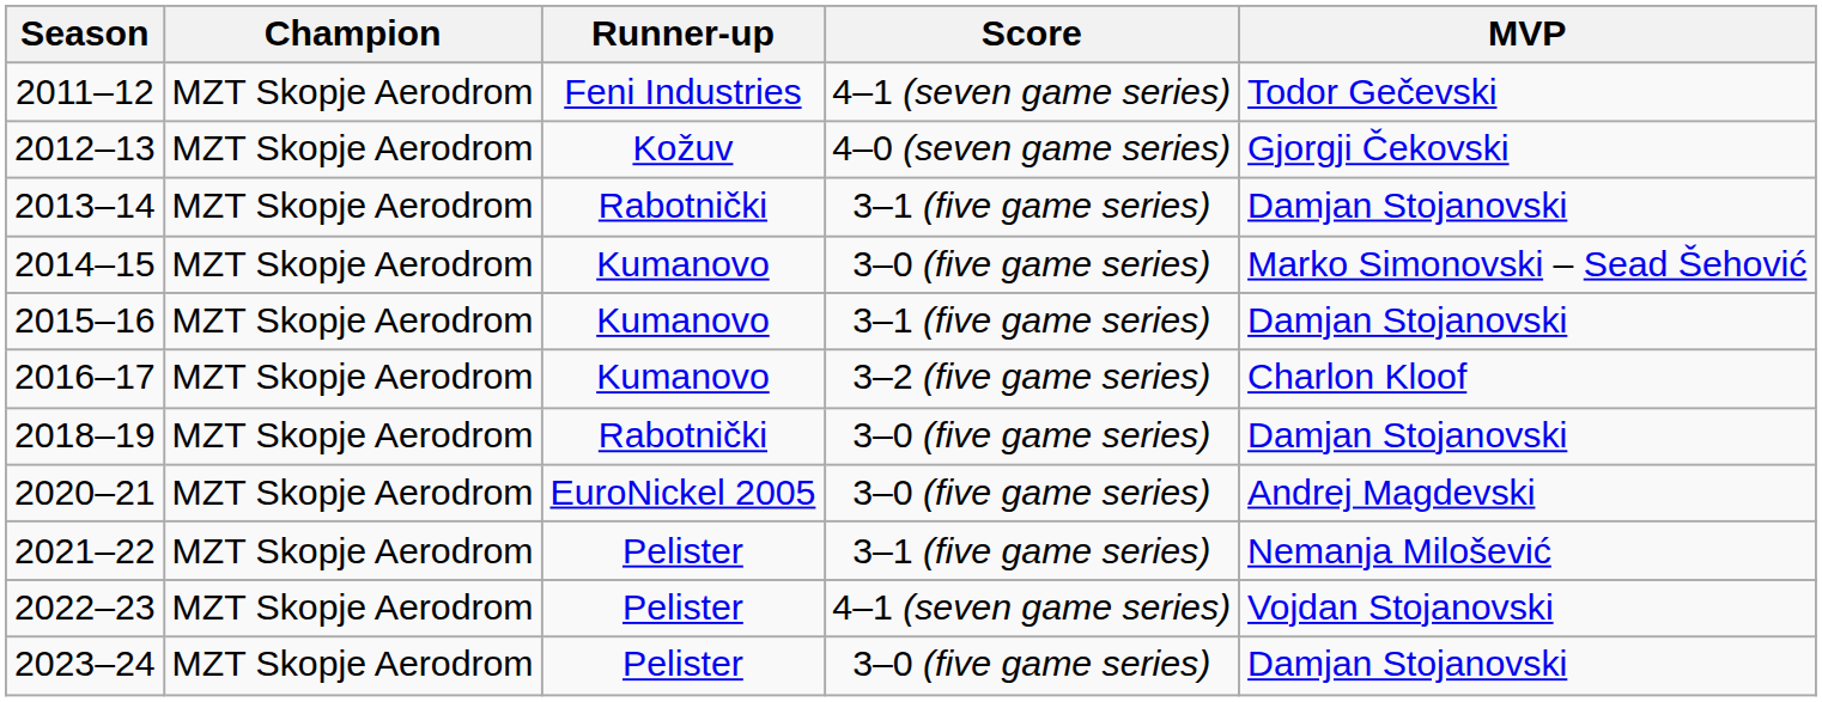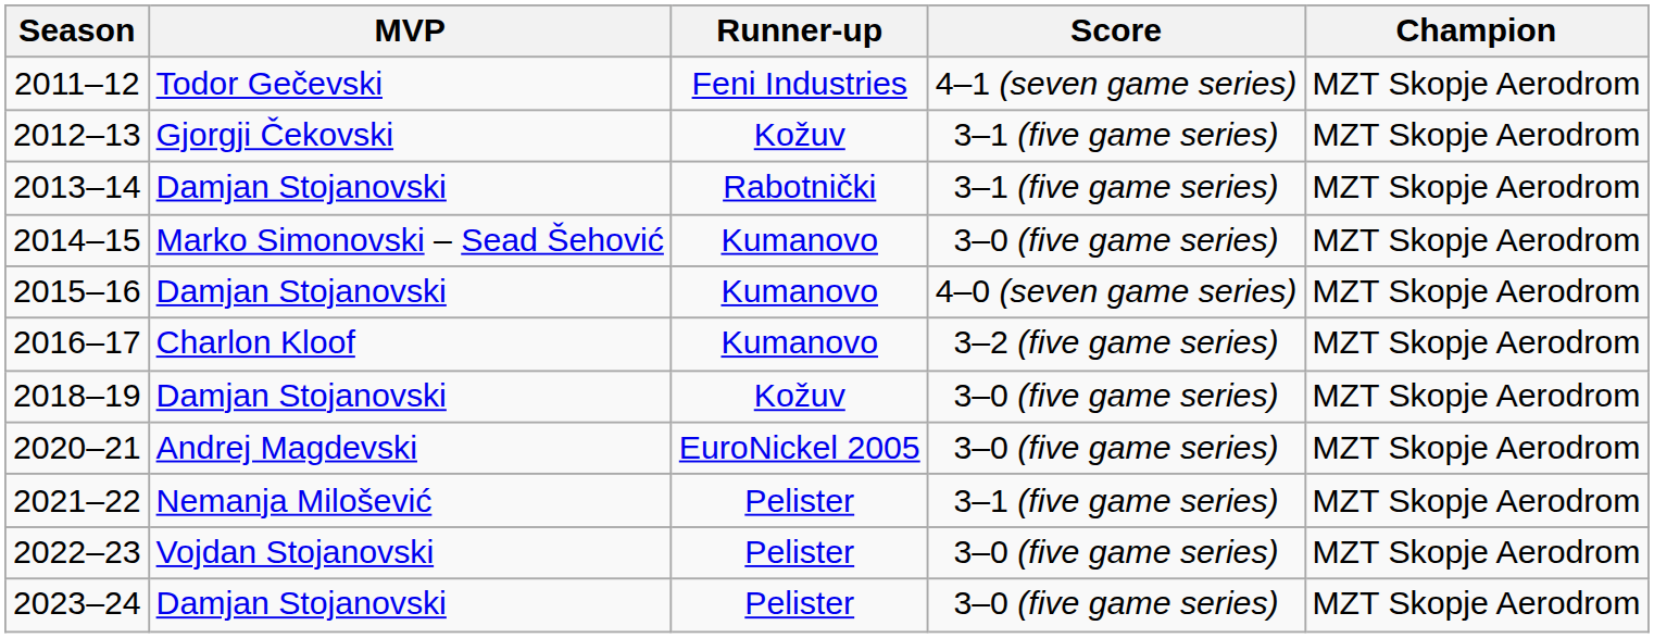columns swapped: Champion <-> MVP
2012–13 | Score: 4–0 (seven game series) -> 3–1 (five game series)
2015–16 | Score: 3–1 (five game series) -> 4–0 (seven game series)
2018–19 | Runner-up: Rabotnički -> Kožuv
2022–23 | Score: 4–1 (seven game series) -> 3–0 (five game series)
